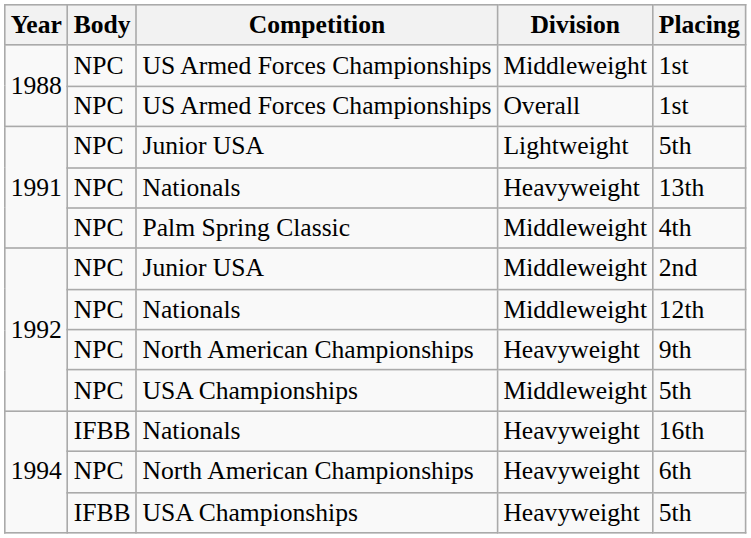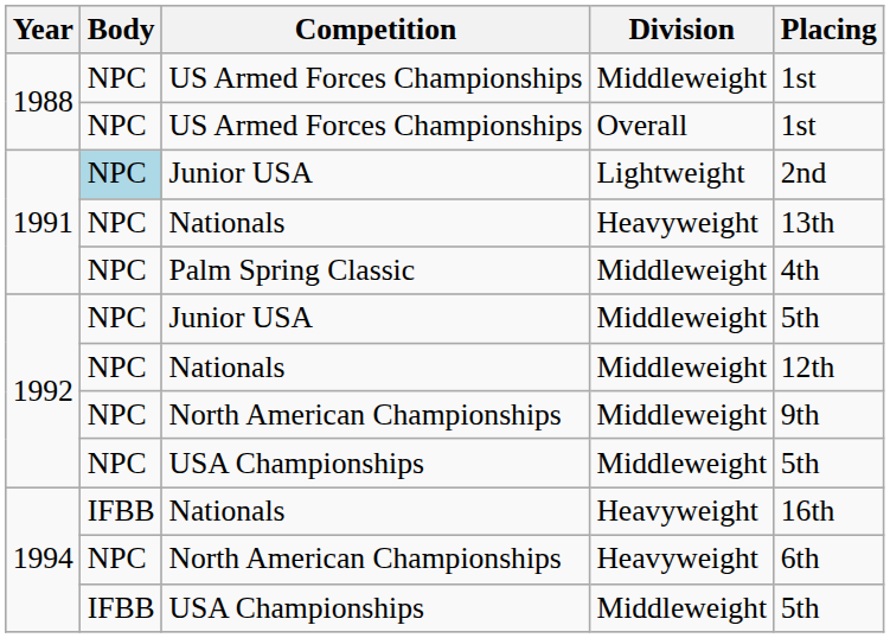1991 / Junior USA | Body: no background -> lightblue background
1991 / Junior USA | Placing: 5th -> 2nd
1992 / Junior USA | Placing: 2nd -> 5th
1992 / North American Championships | Division: Heavyweight -> Middleweight
1994 / USA Championships | Division: Heavyweight -> Middleweight
